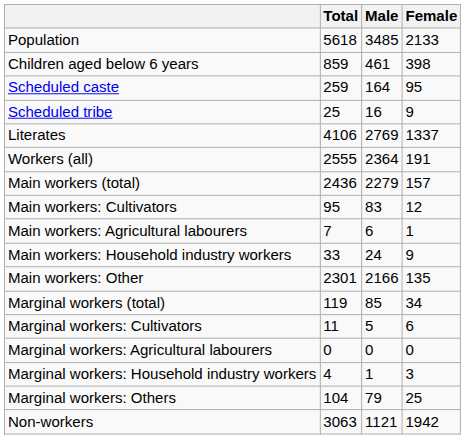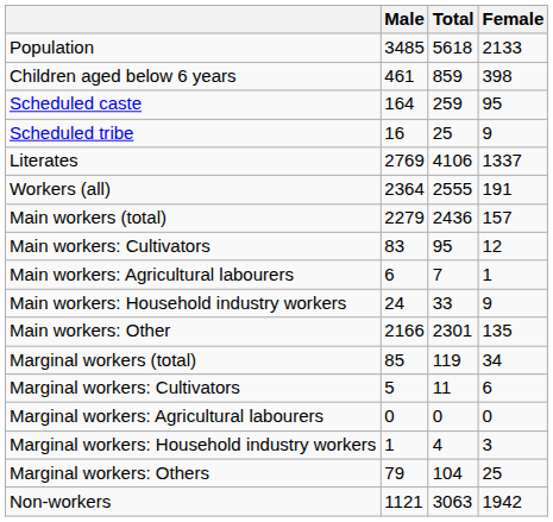columns swapped: Total <-> Male
